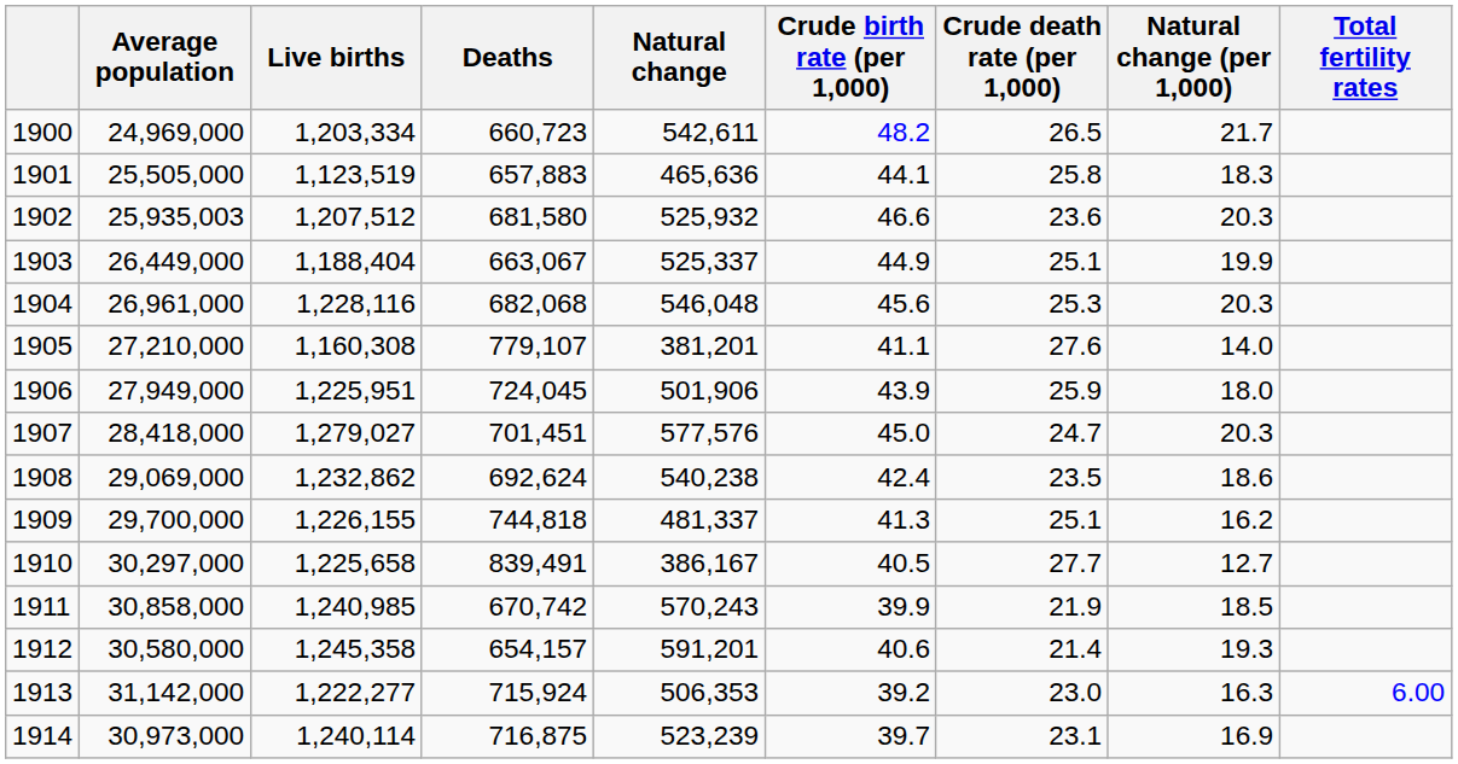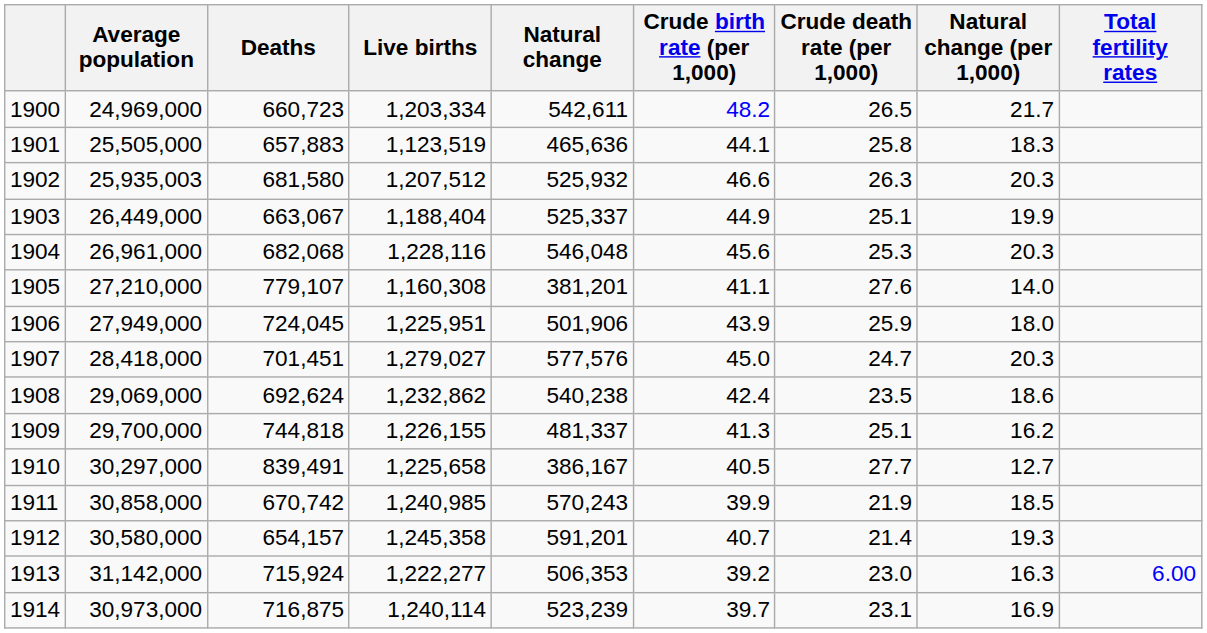columns swapped: Live births <-> Deaths
1902 | Crude death rate (per 1,000): 23.6 -> 26.3
1912 | Crude birth rate (per 1,000): 40.6 -> 40.7
